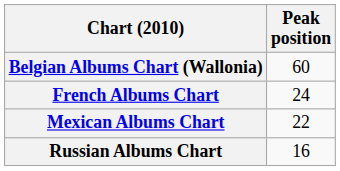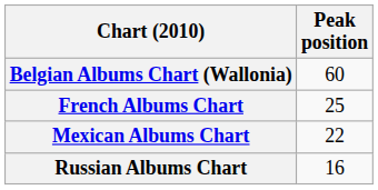French Albums Chart | Peak position: 24 -> 25
